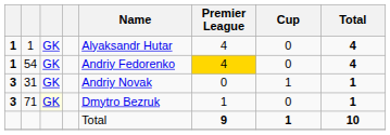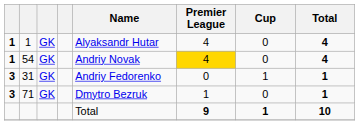54 | Name: Andriy Fedorenko -> Andriy Novak
31 | Name: Andriy Novak -> Andriy Fedorenko
71 | column 3: lightyellow background -> no background
